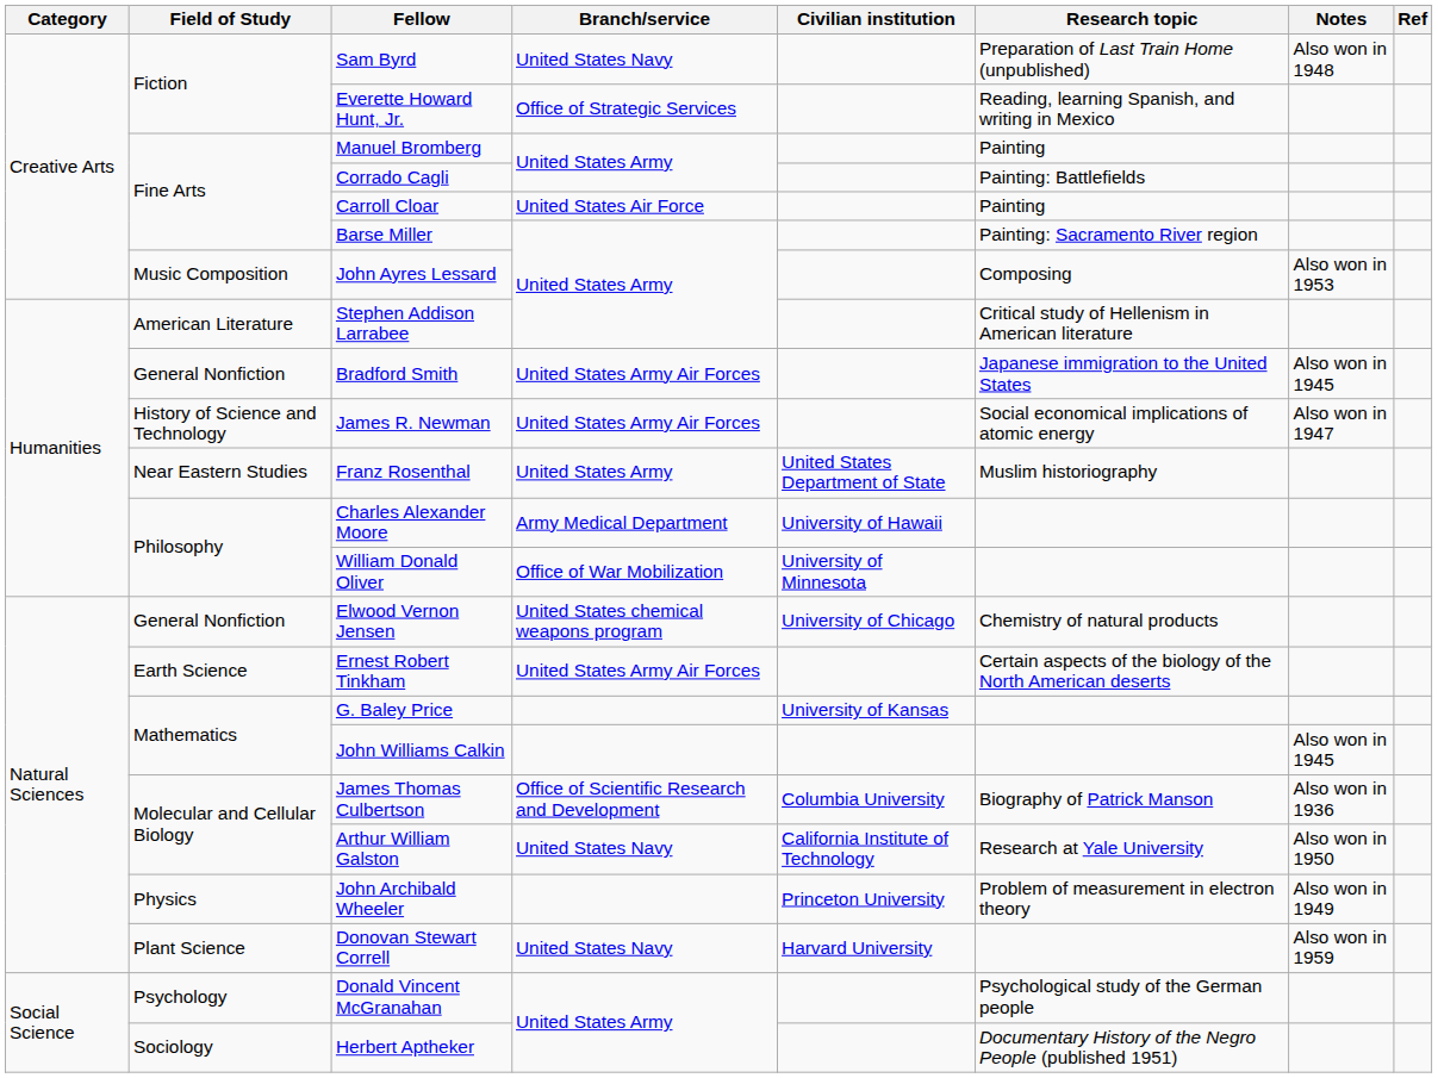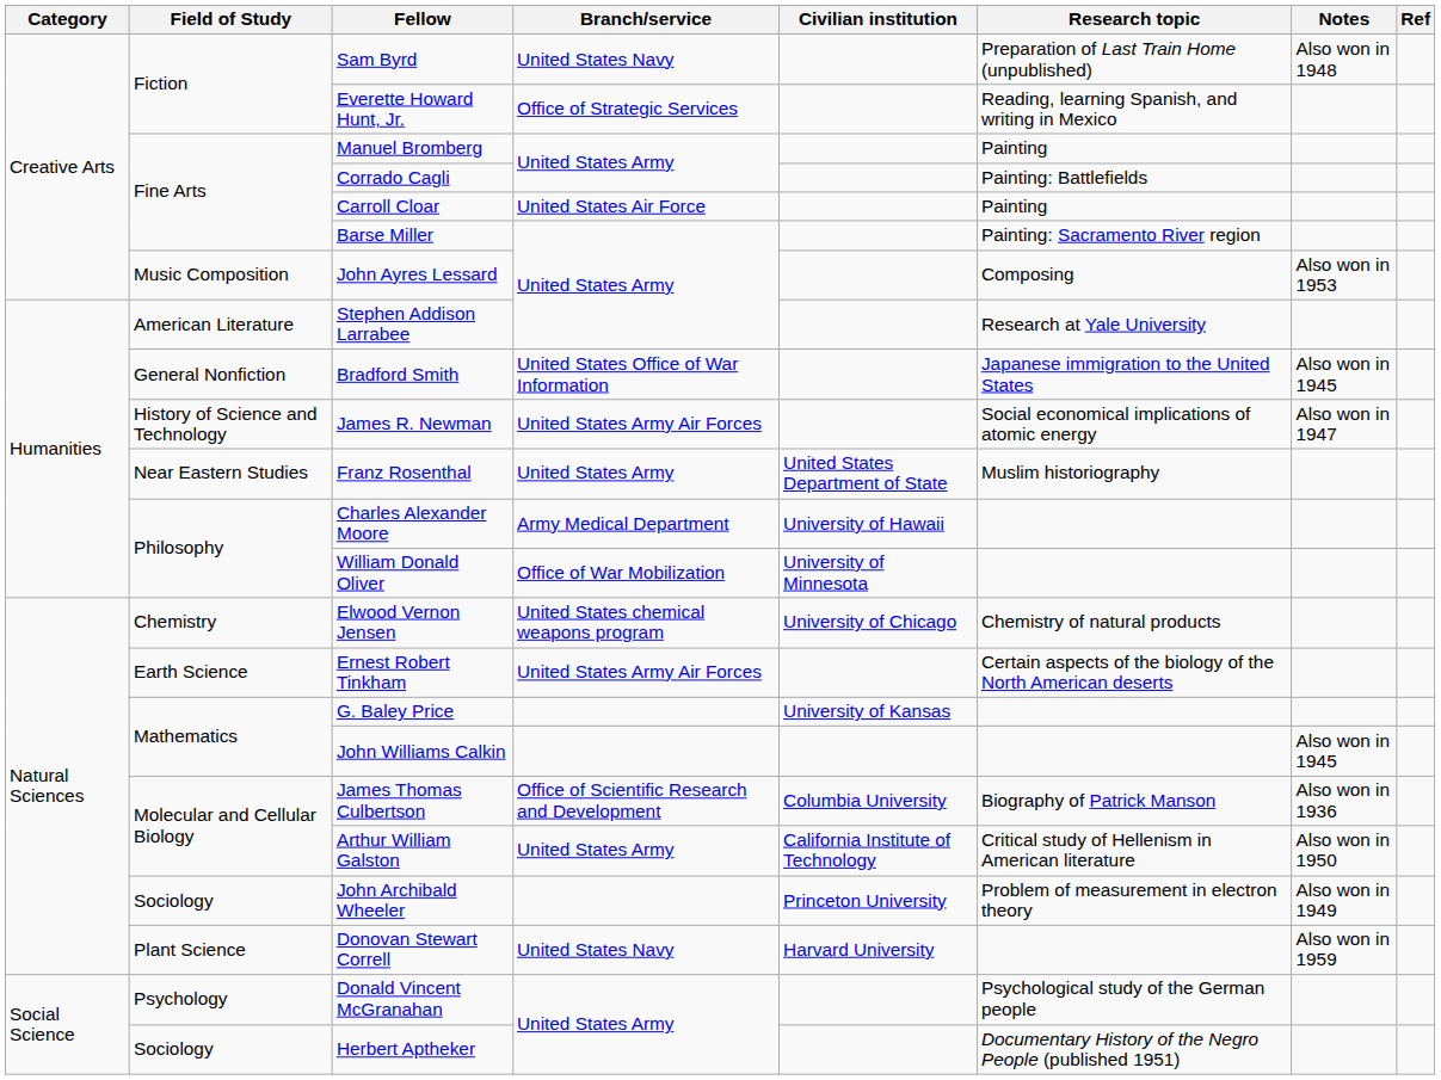Stephen Addison Larrabee | Research topic: Critical study of Hellenism in American literature -> Research at Yale University
Bradford Smith | Branch/service: United States Army Air Forces -> United States Office of War Information
Elwood Vernon Jensen | Field of Study: General Nonfiction -> Chemistry
Arthur William Galston | Branch/service: United States Navy -> United States Army
Arthur William Galston | Research topic: Research at Yale University -> Critical study of Hellenism in American literature
John Archibald Wheeler | Field of Study: Physics -> Sociology
